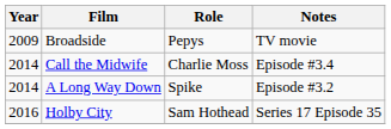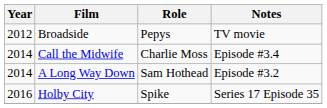Broadside | Year: 2009 -> 2012
A Long Way Down | Role: Spike -> Sam Hothead
Holby City | Role: Sam Hothead -> Spike
